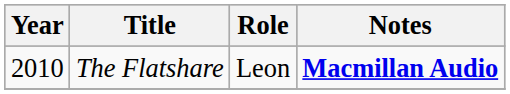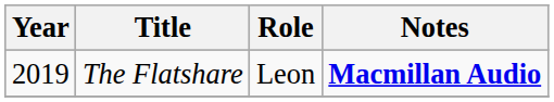The Flatshare | Year: 2010 -> 2019
